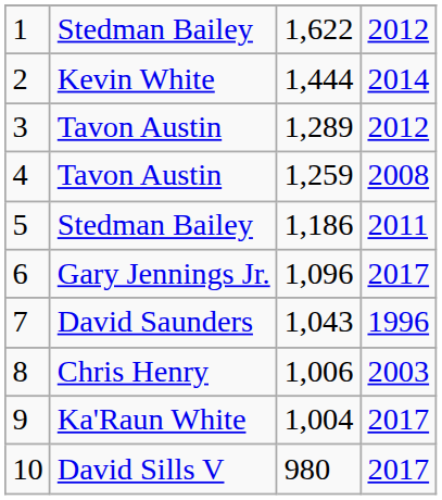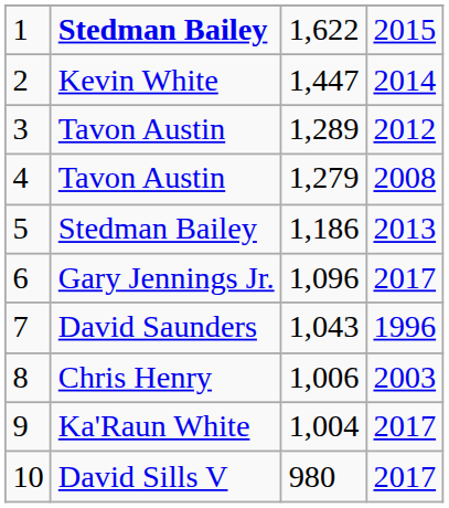1 | column 2: normal -> bold
1 | column 4: 2012 -> 2015
2 | column 3: 1,444 -> 1,447
4 | column 3: 1,259 -> 1,279
5 | column 4: 2011 -> 2013
